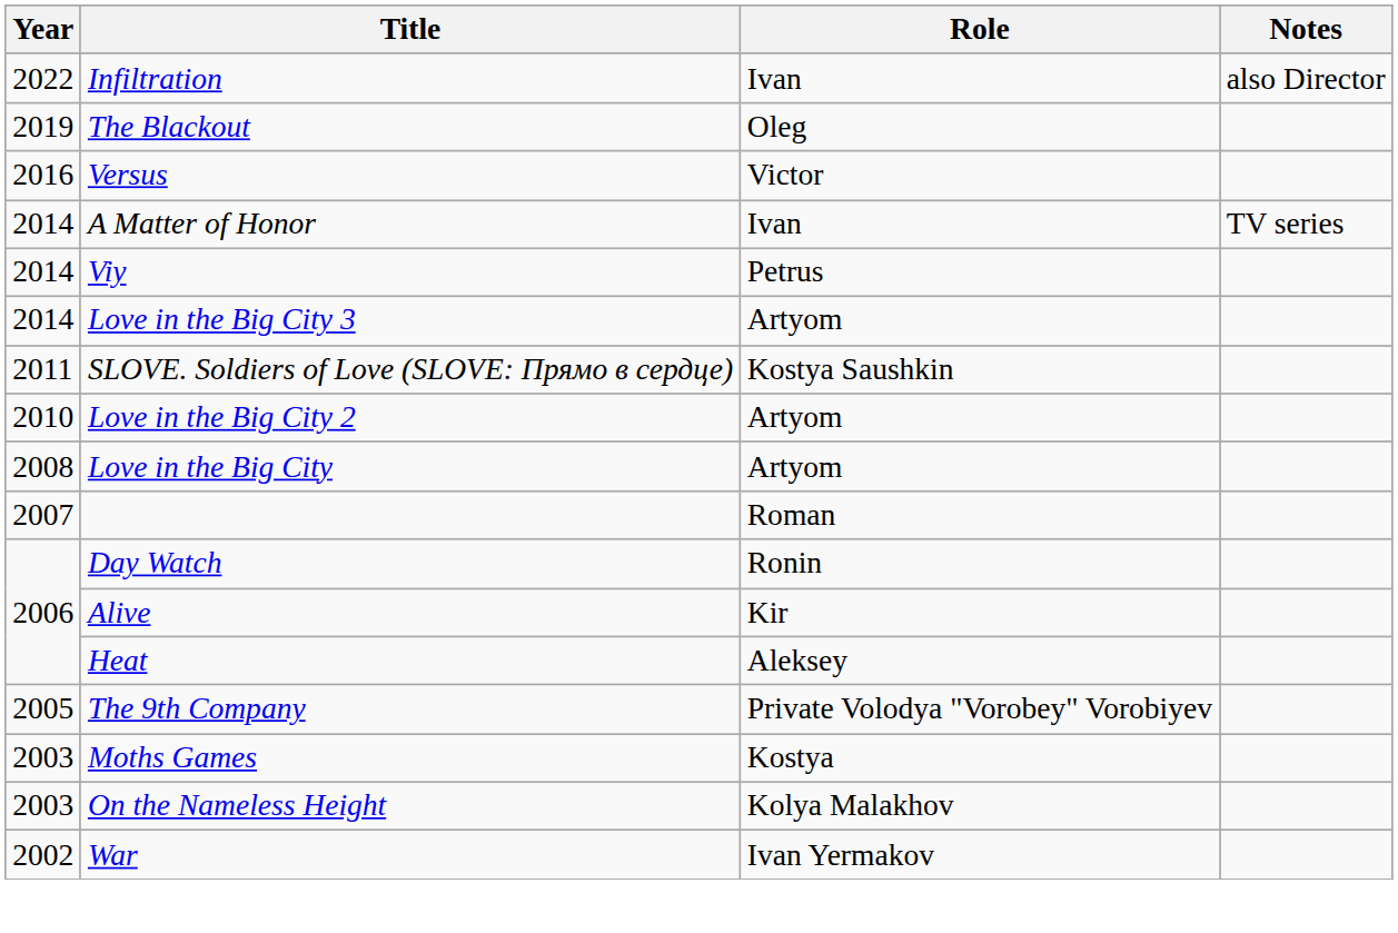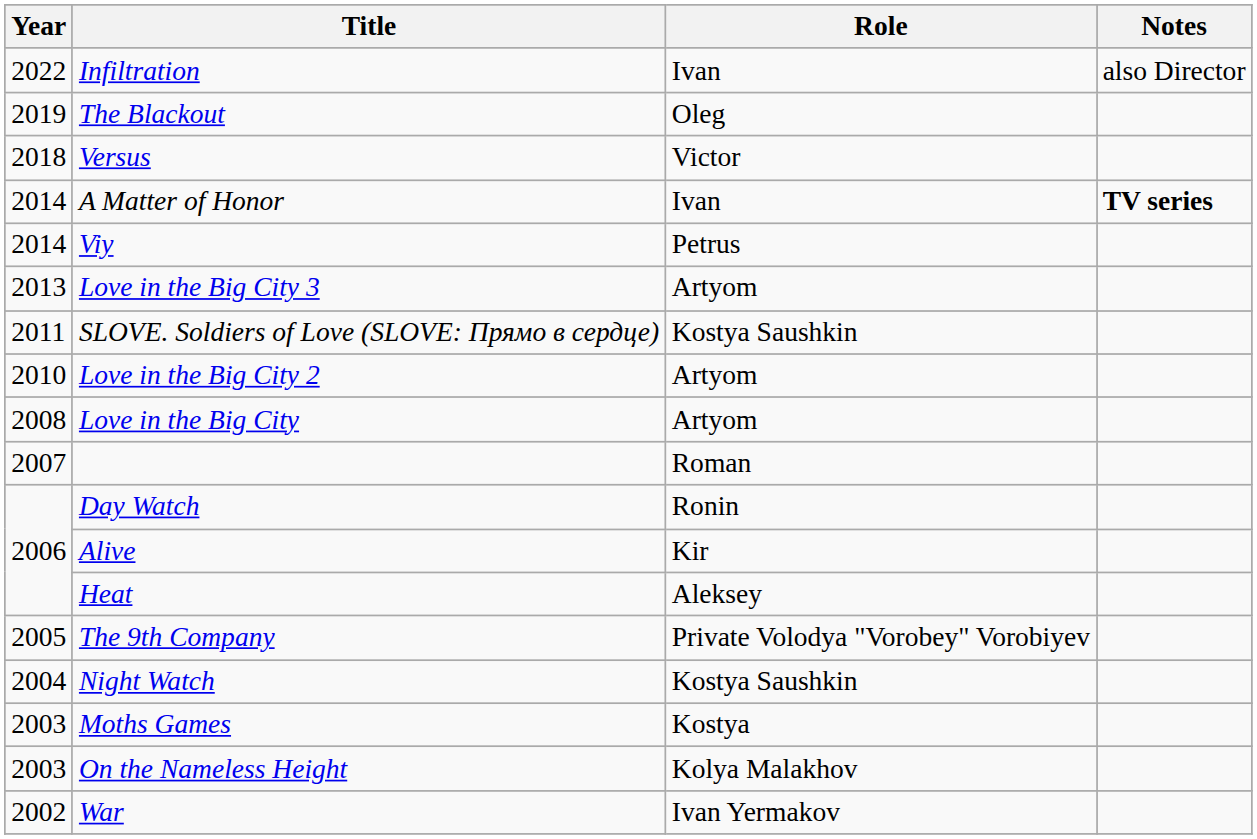Versus | Year: 2016 -> 2018
A Matter of Honor | Notes: normal -> bold
Love in the Big City 3 | Year: 2014 -> 2013
+ row: 2004 | Night Watch | Kostya Saushkin
